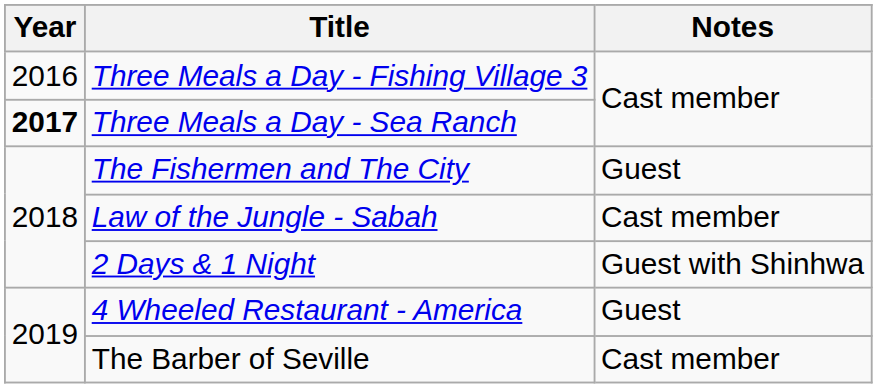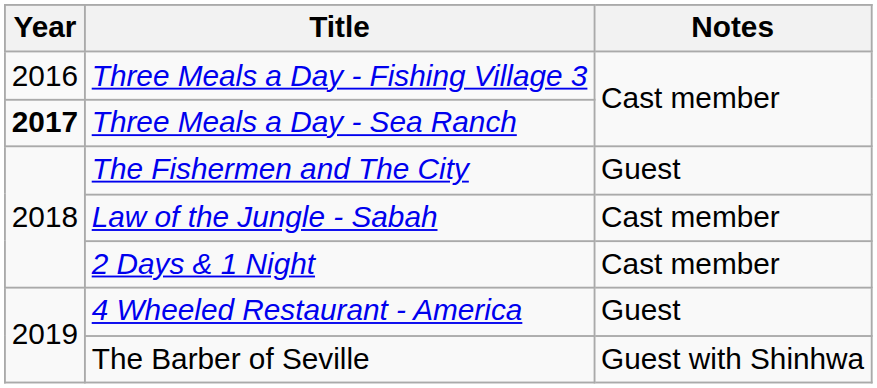2 Days & 1 Night | Notes: Guest with Shinhwa -> Cast member
The Barber of Seville | Notes: Cast member -> Guest with Shinhwa
